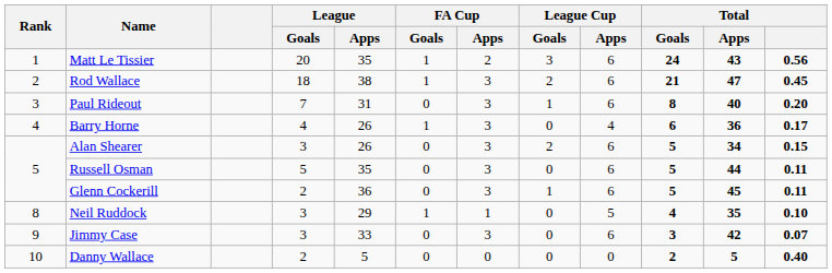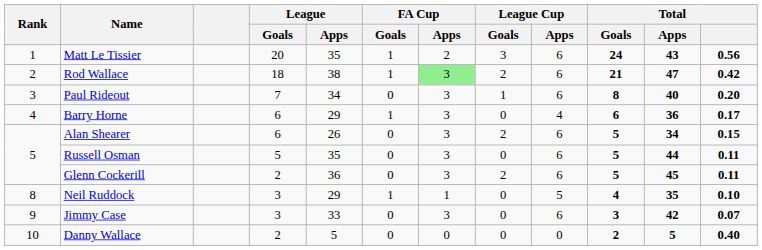Rod Wallace | FA Cup / Apps: no background -> lightgreen background
Rod Wallace | Total: 0.45 -> 0.42
Paul Rideout | League / Apps: 31 -> 34
Barry Horne | League / Goals: 4 -> 6
Barry Horne | League / Apps: 26 -> 29
Alan Shearer | League / Goals: 3 -> 6
Glenn Cockerill | League Cup / Goals: 1 -> 2
